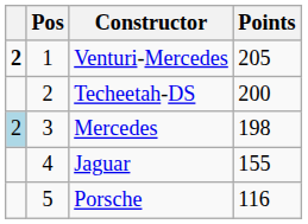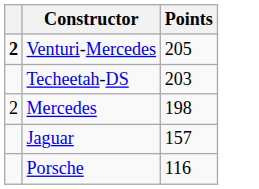- column: Pos | 1 | 2 | 3 | 4 | 5
Techeetah-DS | Points: 200 -> 203
Mercedes | column 1: lightblue background -> no background
Jaguar | Points: 155 -> 157
